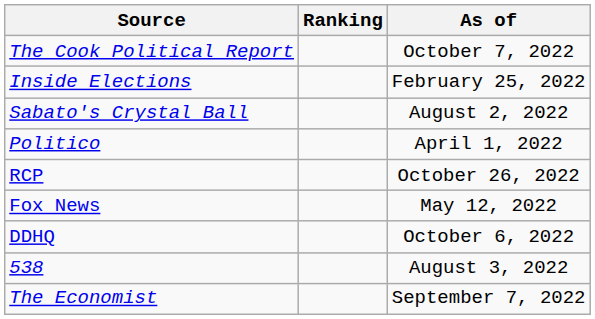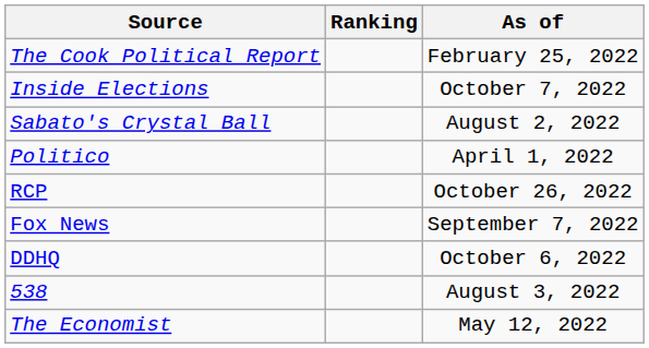The Cook Political Report | As of: October 7, 2022 -> February 25, 2022
Inside Elections | As of: February 25, 2022 -> October 7, 2022
Fox News | As of: May 12, 2022 -> September 7, 2022
The Economist | As of: September 7, 2022 -> May 12, 2022
